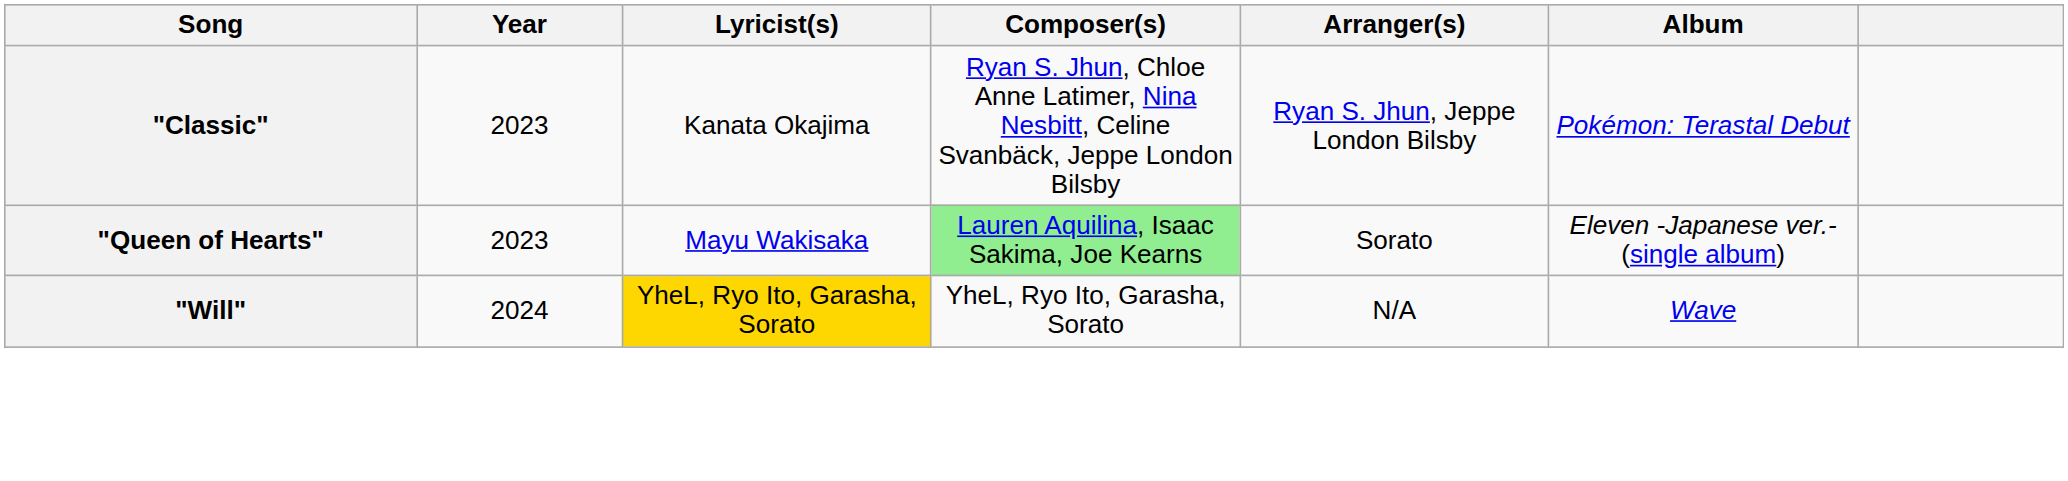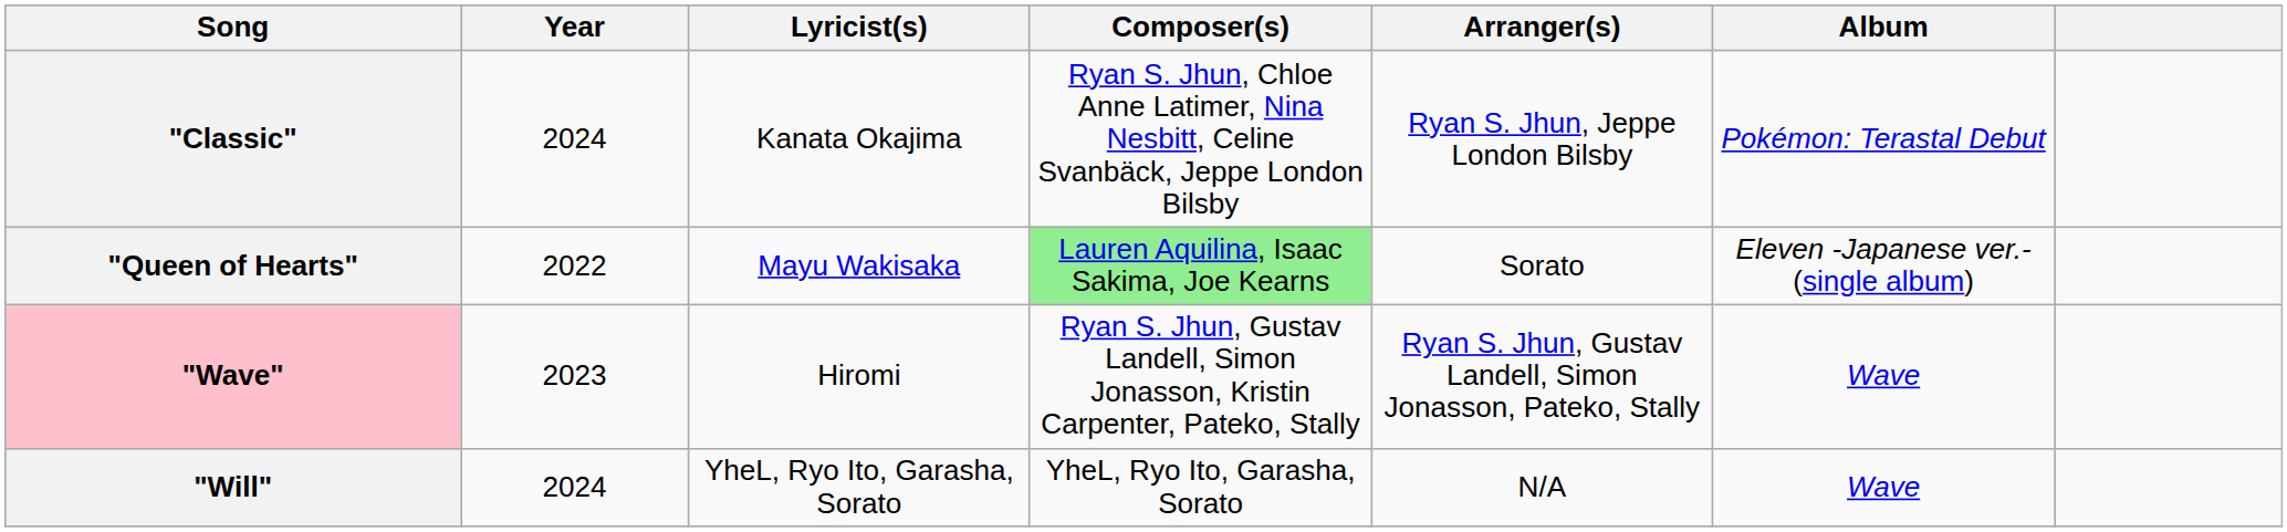"Classic" | Year: 2023 -> 2024
"Queen of Hearts" | Year: 2023 -> 2022
+ row: "Wave" | 2023 | Hiromi | Ryan S. Jhun, Gustav Landell, Simon Jonasson, Kristin Carpenter, Pateko, Stally | Ryan S. Jhun, Gustav Landell, Simon Jonasson, Pateko, Stally | Wave
"Will" | Lyricist(s): gold background -> no background
